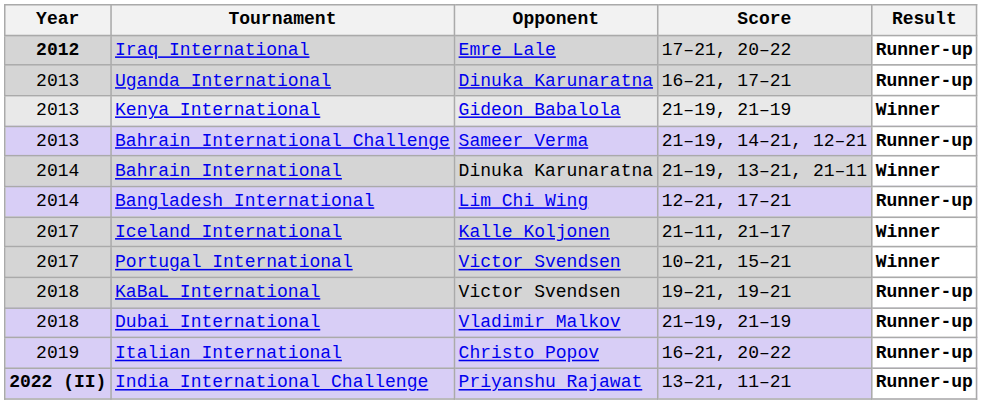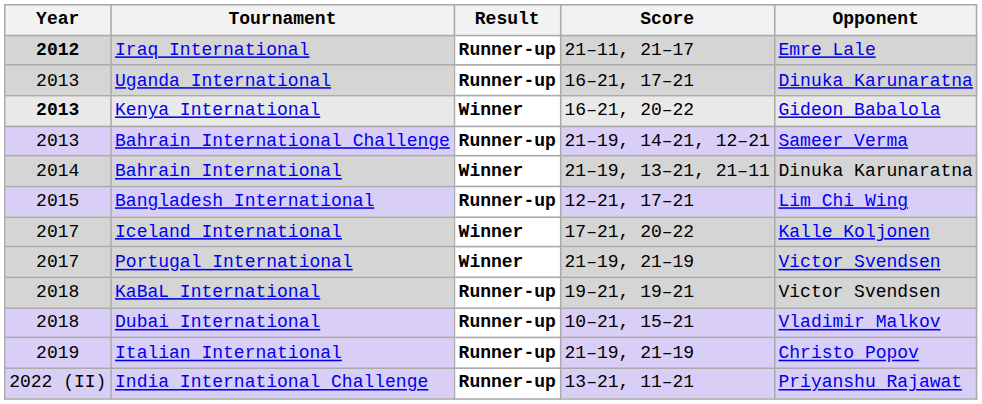columns swapped: Opponent <-> Result
Iraq International | Score: 17–21, 20–22 -> 21–11, 21–17
Kenya International | Year: normal -> bold
Kenya International | Score: 21–19, 21–19 -> 16–21, 20–22
Bangladesh International | Year: 2014 -> 2015
Iceland International | Score: 21–11, 21–17 -> 17–21, 20–22
Portugal International | Score: 10–21, 15–21 -> 21–19, 21–19
Dubai International | Score: 21–19, 21–19 -> 10–21, 15–21
Italian International | Score: 16–21, 20–22 -> 21–19, 21–19
India International Challenge | Year: bold -> normal
